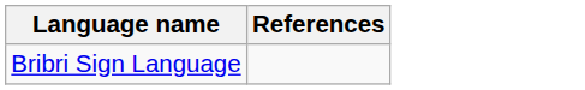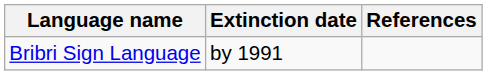+ column: Extinction date | by 1991
